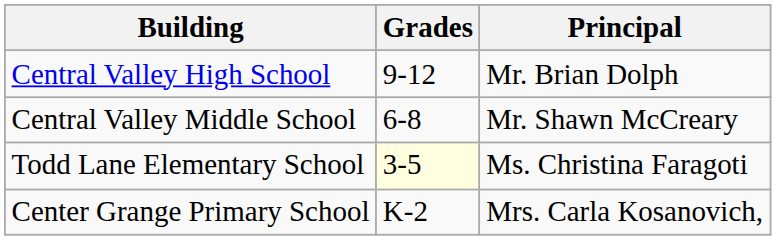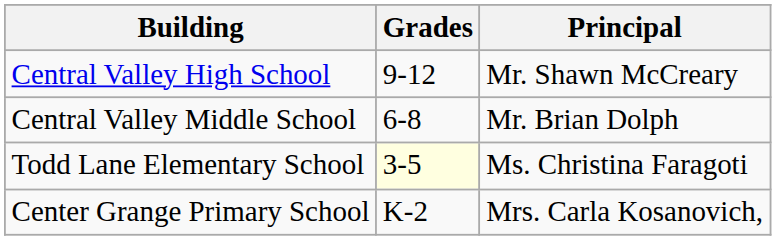Central Valley High School | Principal: Mr. Brian Dolph -> Mr. Shawn McCreary
Central Valley Middle School | Principal: Mr. Shawn McCreary -> Mr. Brian Dolph
